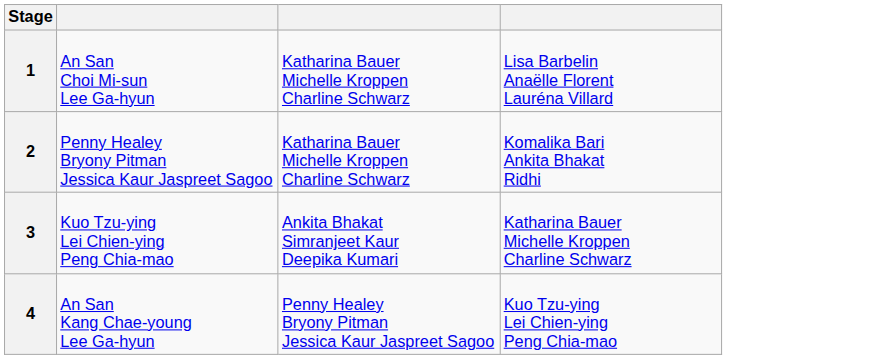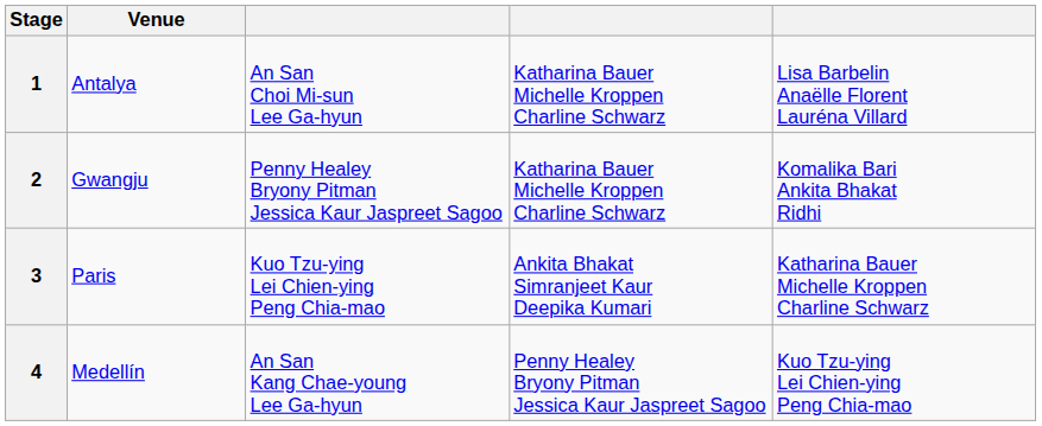+ column: Venue | Antalya | Gwangju | Paris | Medellín
